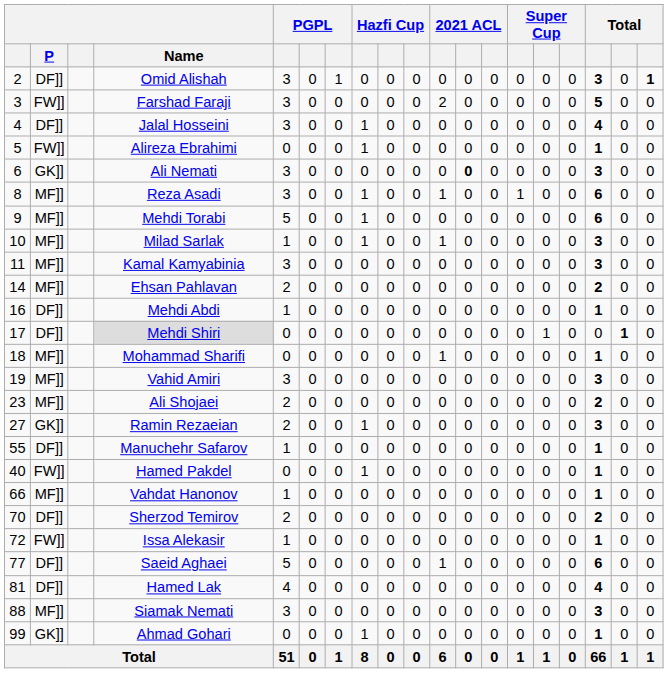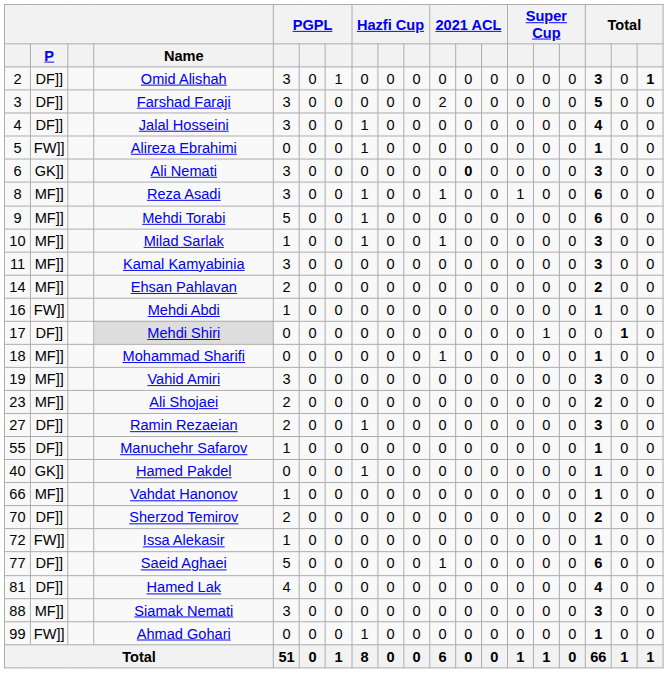Farshad Faraji | P: FW]] -> DF]]
Mehdi Abdi | P: DF]] -> FW]]
Ramin Rezaeian | P: GK]] -> DF]]
Hamed Pakdel | P: FW]] -> GK]]
Ahmad Gohari | P: GK]] -> FW]]
